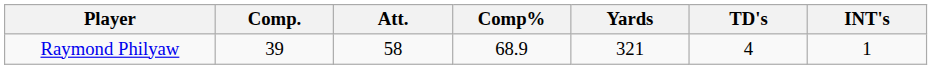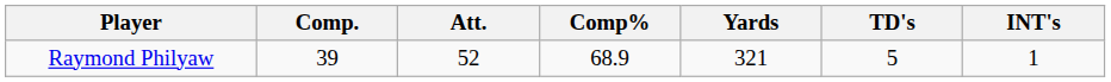Raymond Philyaw | Att.: 58 -> 52
Raymond Philyaw | TD's: 4 -> 5
